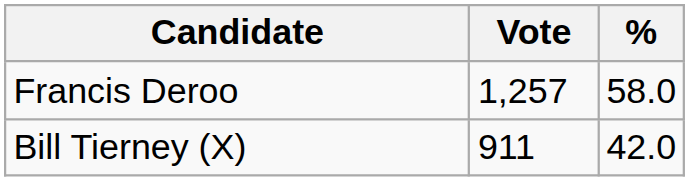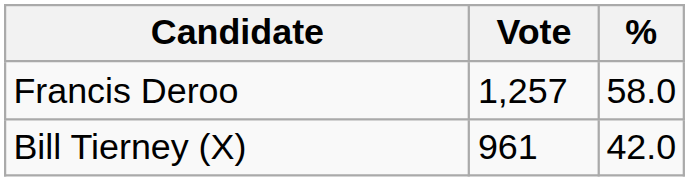Bill Tierney (X) | Vote: 911 -> 961
